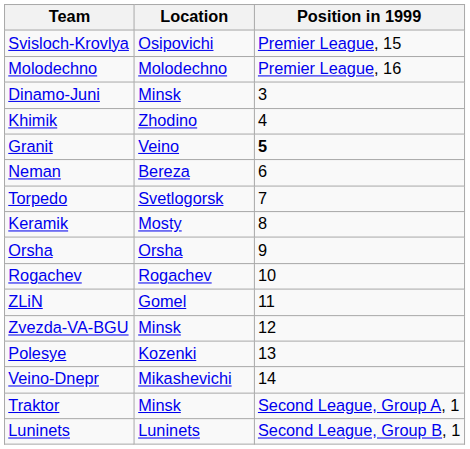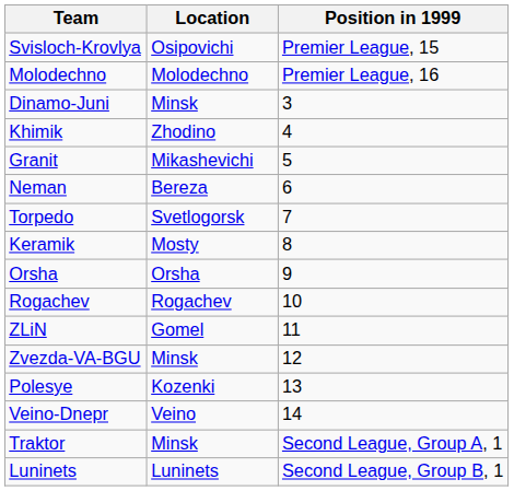Granit | Location: Veino -> Mikashevichi
Granit | Position in 1999: bold -> normal
Veino-Dnepr | Location: Mikashevichi -> Veino
